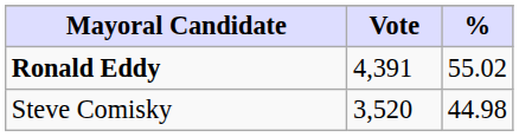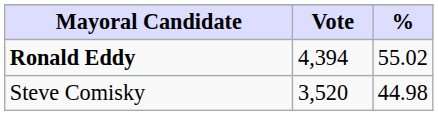Ronald Eddy | Vote: 4,391 -> 4,394
